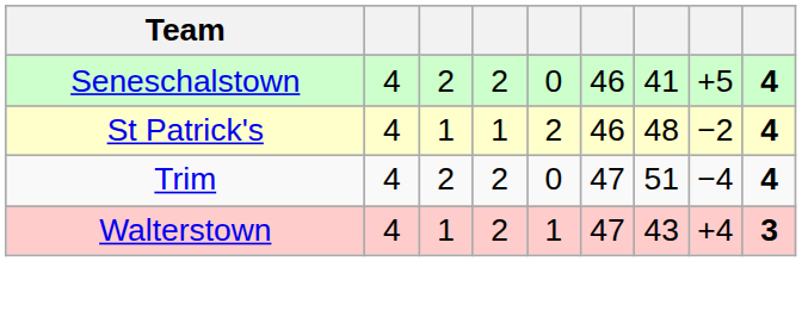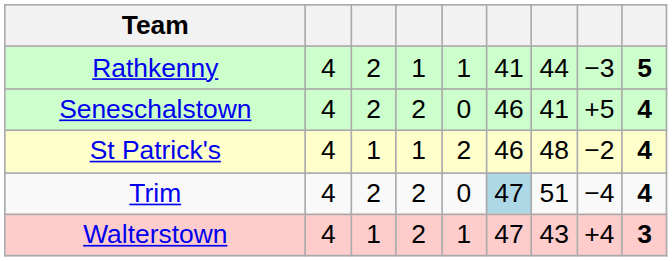+ row: Rathkenny | 4 | 2 | 1 | 1 | 41 | 44 | −3 | 5
Trim | column 6: no background -> lightblue background
